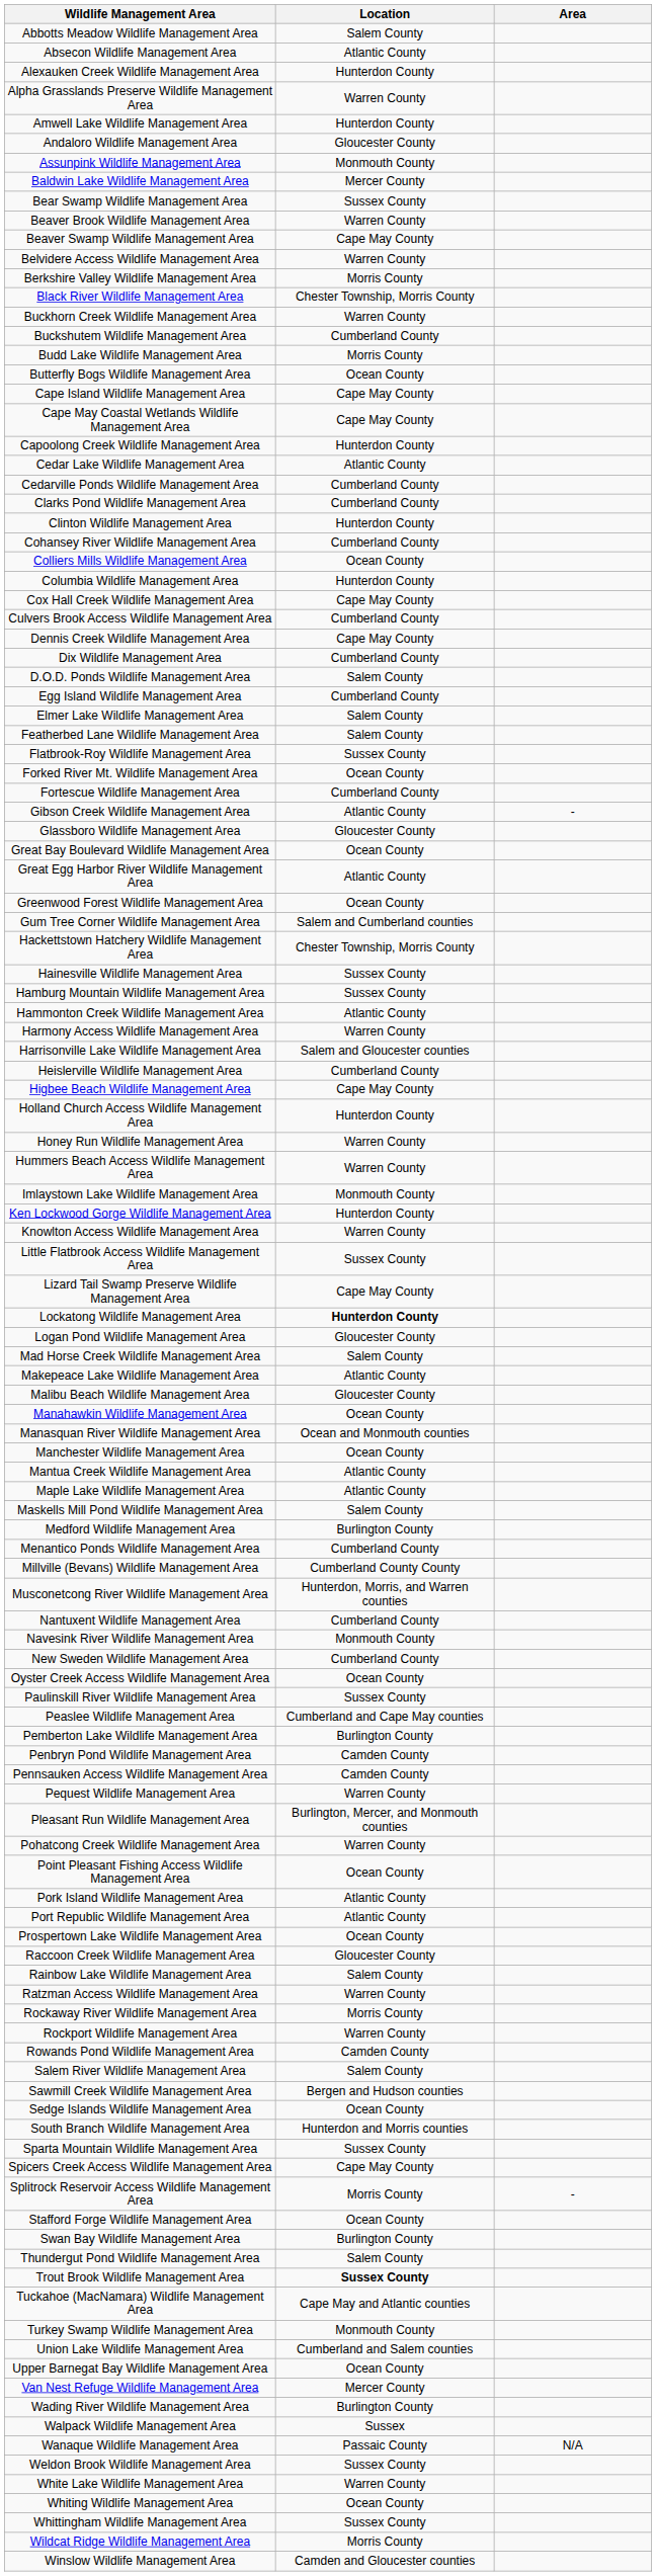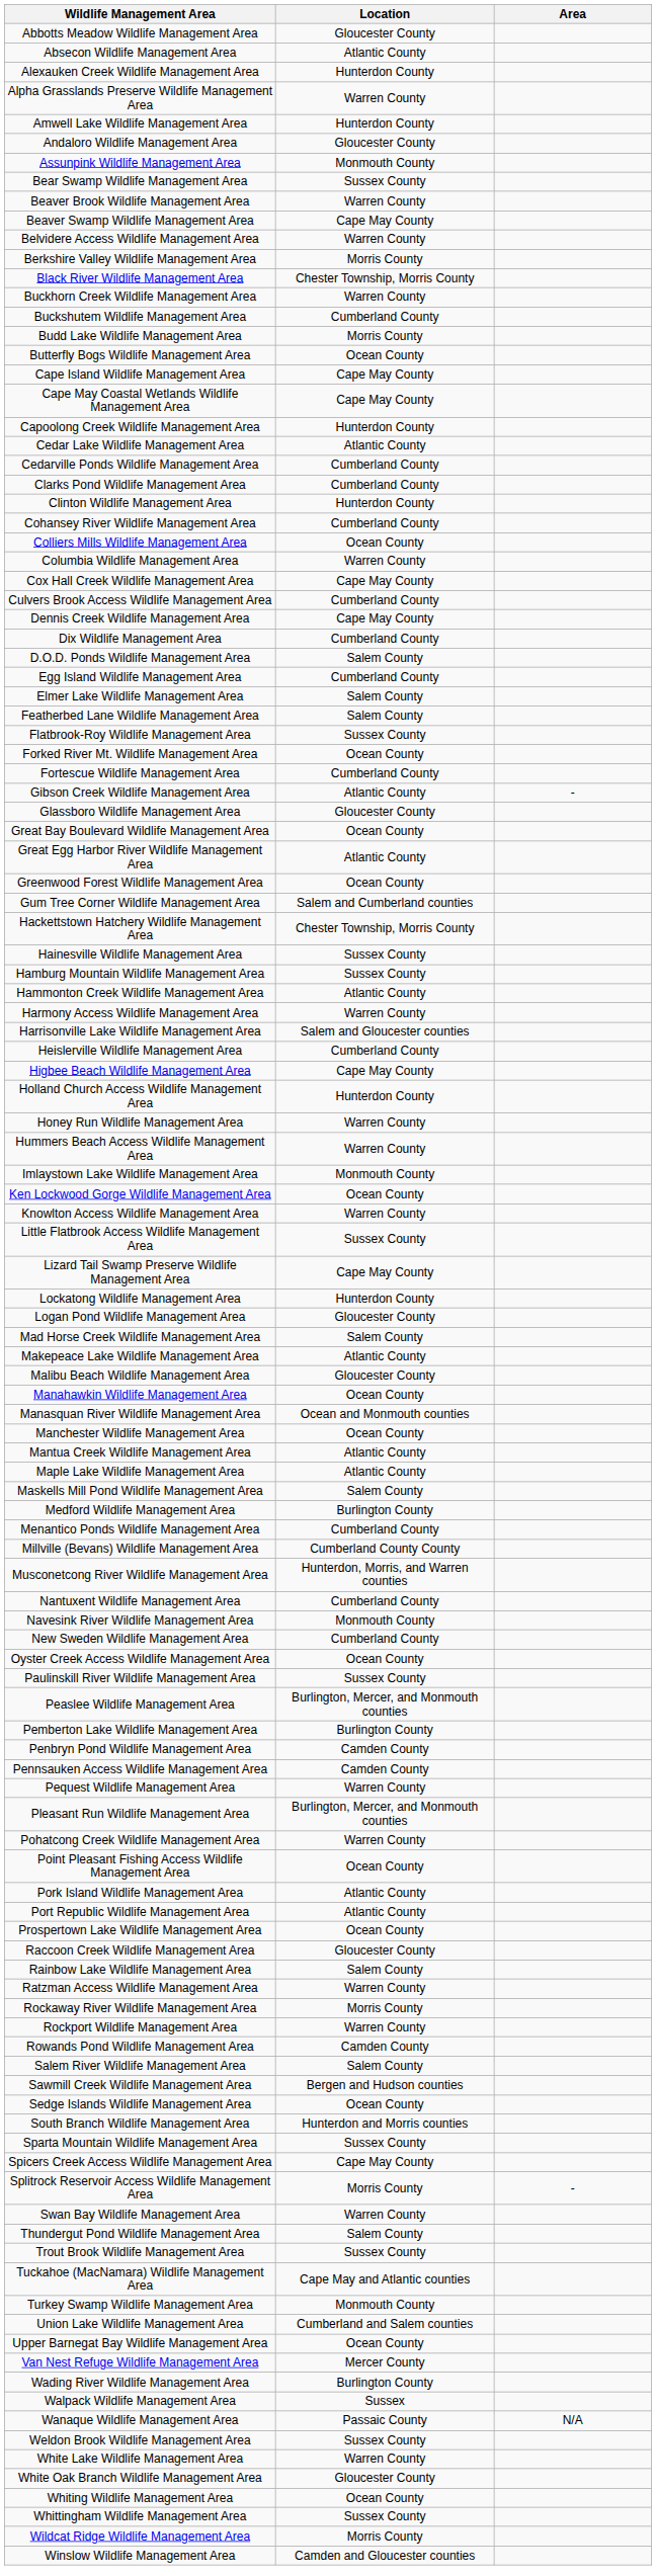Abbotts Meadow Wildlife Management Area | Location: Salem County -> Gloucester County
- row: Baldwin Lake Wildlife Management Area | Mercer County
Columbia Wildlife Management Area | Location: Hunterdon County -> Warren County
Ken Lockwood Gorge Wildlife Management Area | Location: Hunterdon County -> Ocean County
Lockatong Wildlife Management Area | Location: bold -> normal
Peaslee Wildlife Management Area | Location: Cumberland and Cape May counties -> Burlington, Mercer, and Monmouth counties
- row: Stafford Forge Wildlife Management Area | Ocean County
Swan Bay Wildlife Management Area | Location: Burlington County -> Warren County
Trout Brook Wildlife Management Area | Location: bold -> normal
+ row: White Oak Branch Wildlife Management Area | Gloucester County
